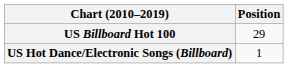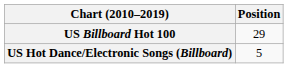US Hot Dance/Electronic Songs (Billboard) | Position: 1 -> 5
